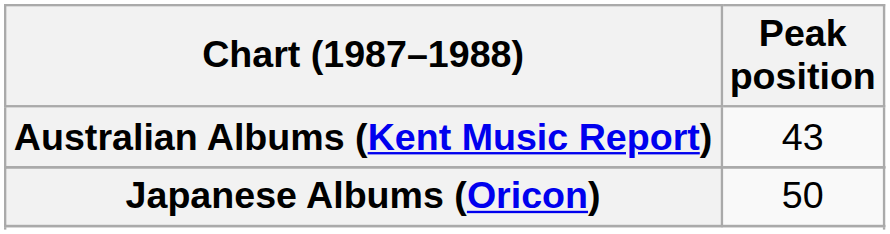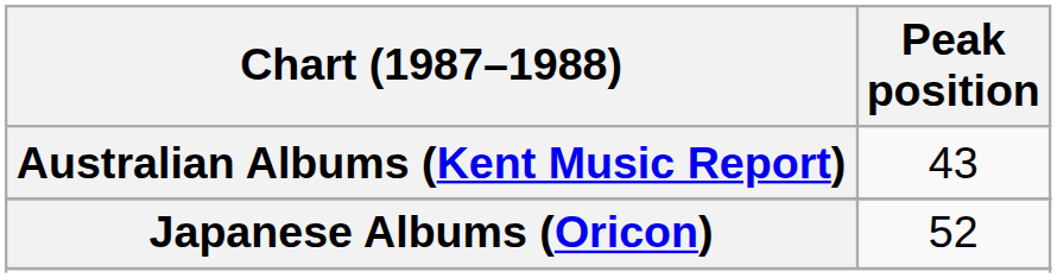Japanese Albums (Oricon) | Peak position: 50 -> 52
